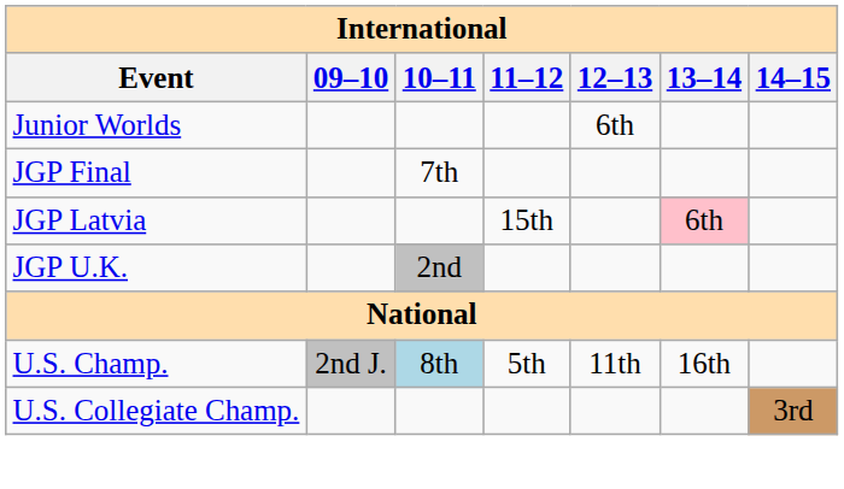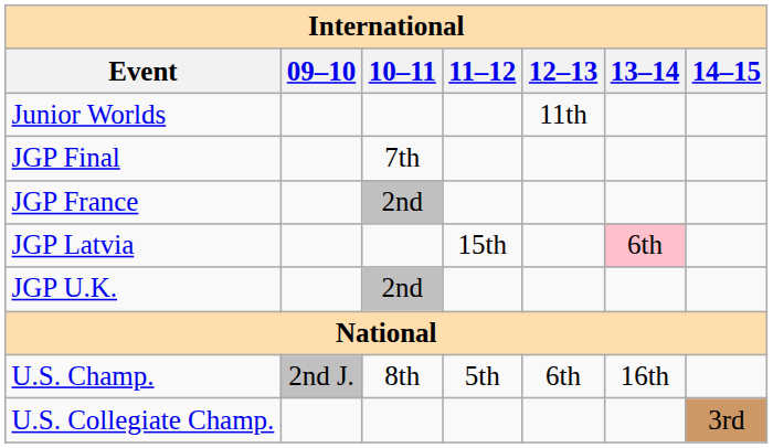Junior Worlds | 12–13: 6th -> 11th
+ row: JGP France | 2nd
U.S. Champ. | 10–11: lightblue background -> no background
U.S. Champ. | 12–13: 11th -> 6th
